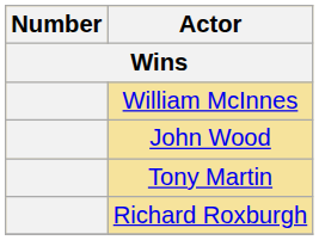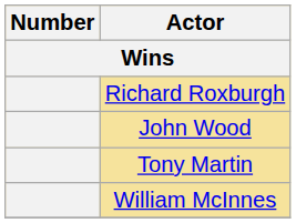rows swapped: Richard Roxburgh <-> William McInnes
